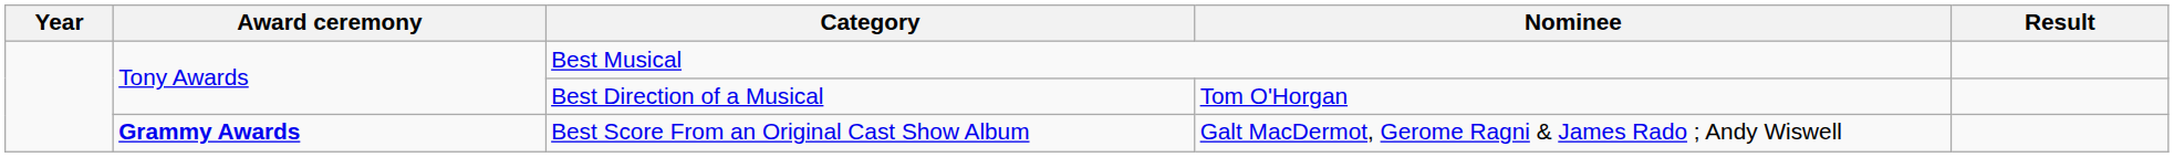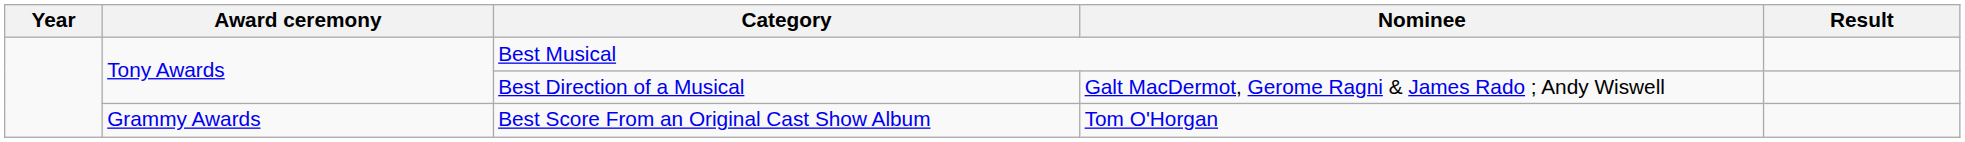Best Direction of a Musical | Nominee: Tom O'Horgan -> Galt MacDermot, Gerome Ragni & James Rado ; Andy Wiswell
Best Score From an Original Cast Show Album | Award ceremony: bold -> normal
Best Score From an Original Cast Show Album | Nominee: Galt MacDermot, Gerome Ragni & James Rado ; Andy Wiswell -> Tom O'Horgan
